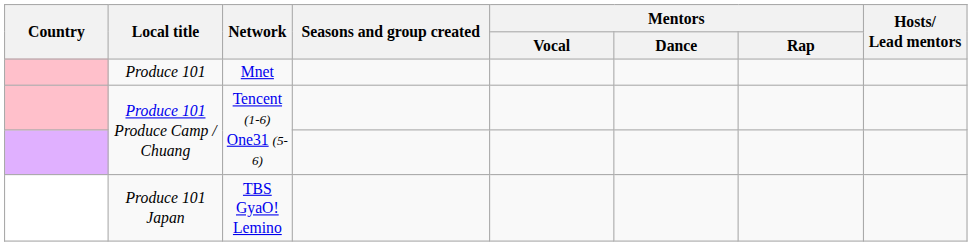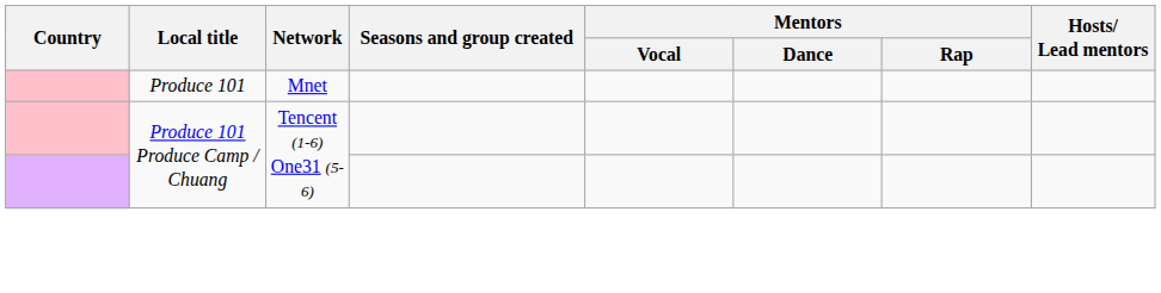- row: Produce 101 Japan | TBS GyaO! Lemino
